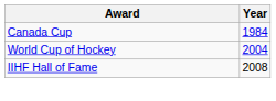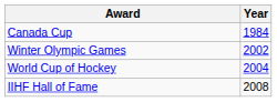+ row: Winter Olympic Games | 2002
